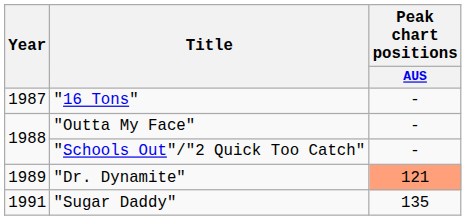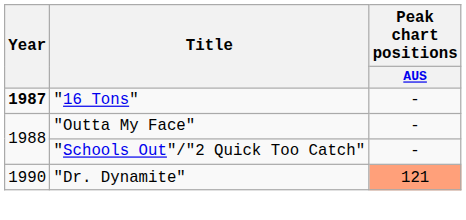"16 Tons" | Year: normal -> bold
"Dr. Dynamite" | Year: 1989 -> 1990
- row: 1991 | "Sugar Daddy" | 135
